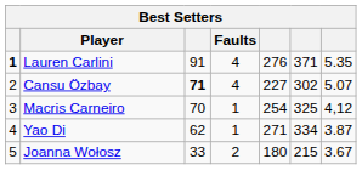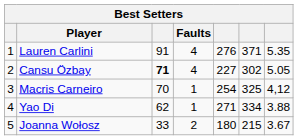Lauren Carlini | column 1: bold -> normal
Cansu Özbay | column 7: 5.07 -> 5.05
Yao Di | column 7: 3.87 -> 3.88
